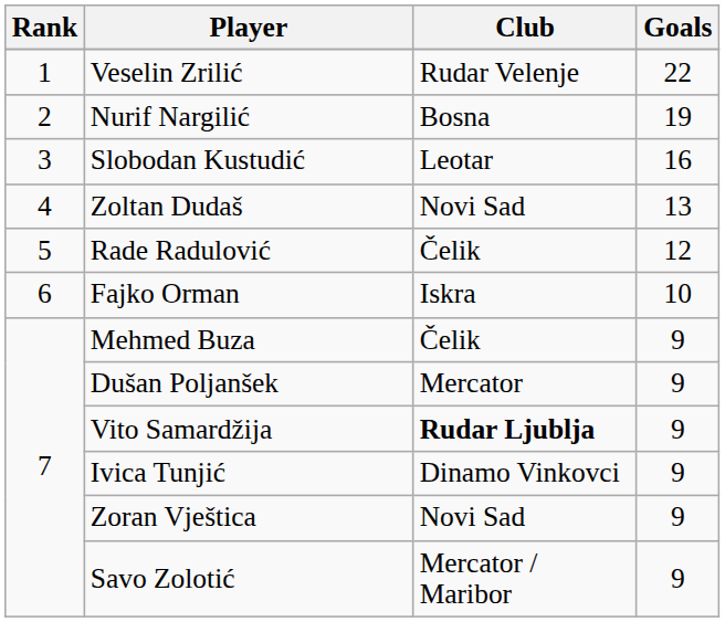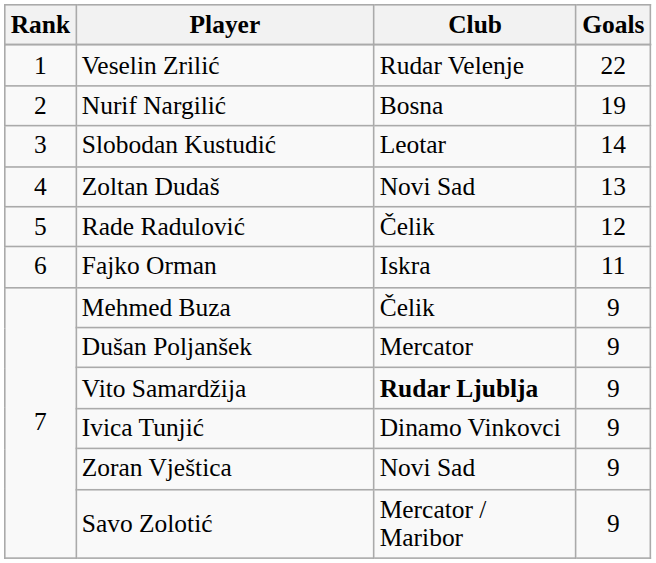Slobodan Kustudić | Goals: 16 -> 14
Fajko Orman | Goals: 10 -> 11
